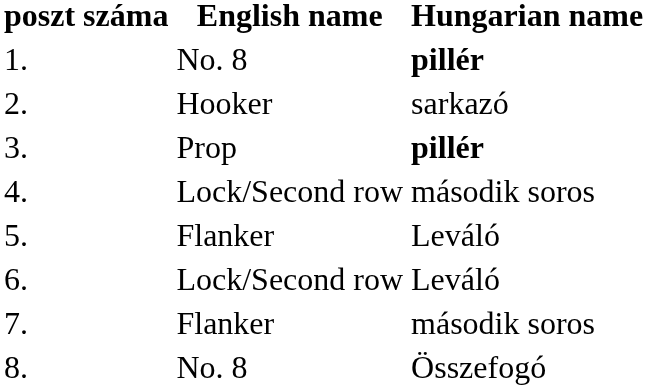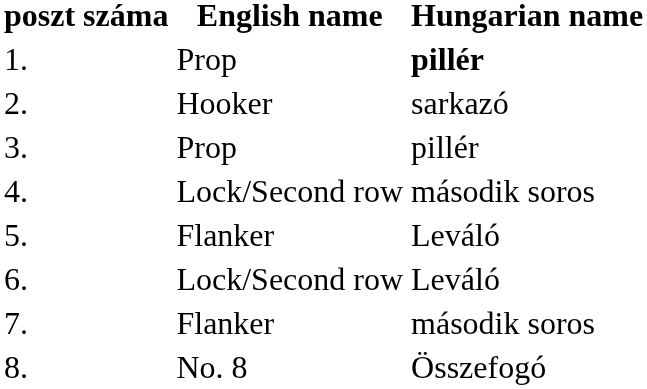1. | English name: No. 8 -> Prop
3. | Hungarian name: bold -> normal
